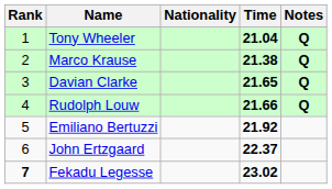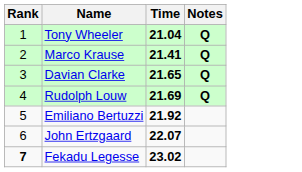- column: Nationality
Marco Krause | Time: 21.38 -> 21.41
Rudolph Louw | Time: 21.66 -> 21.69
John Ertzgaard | Time: 22.37 -> 22.07
